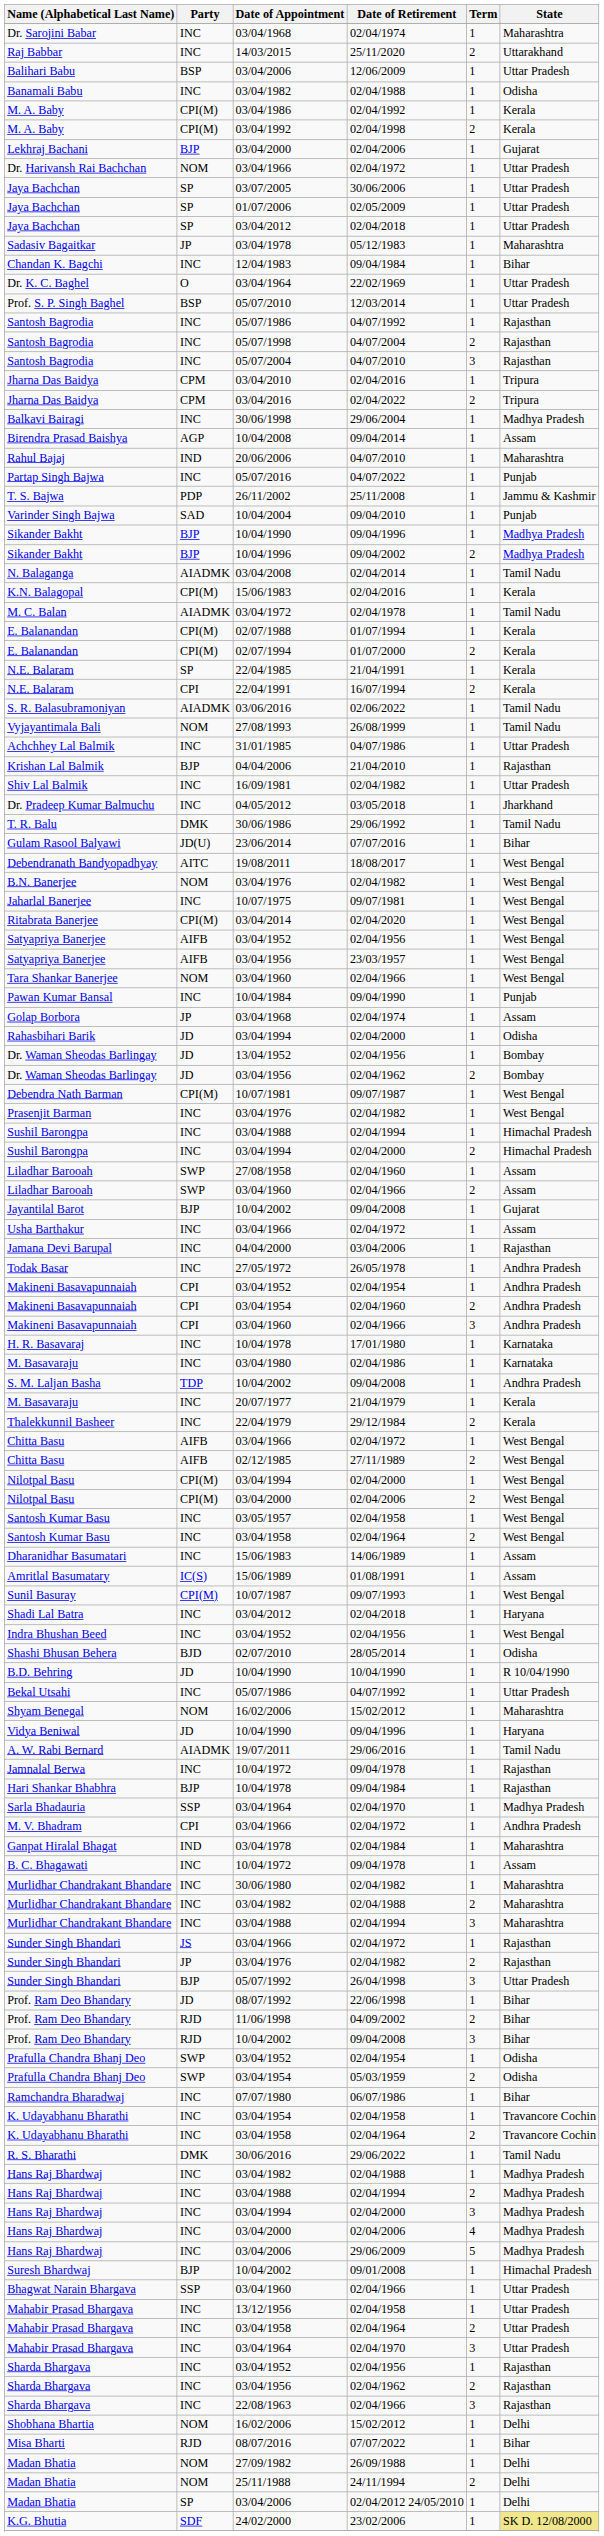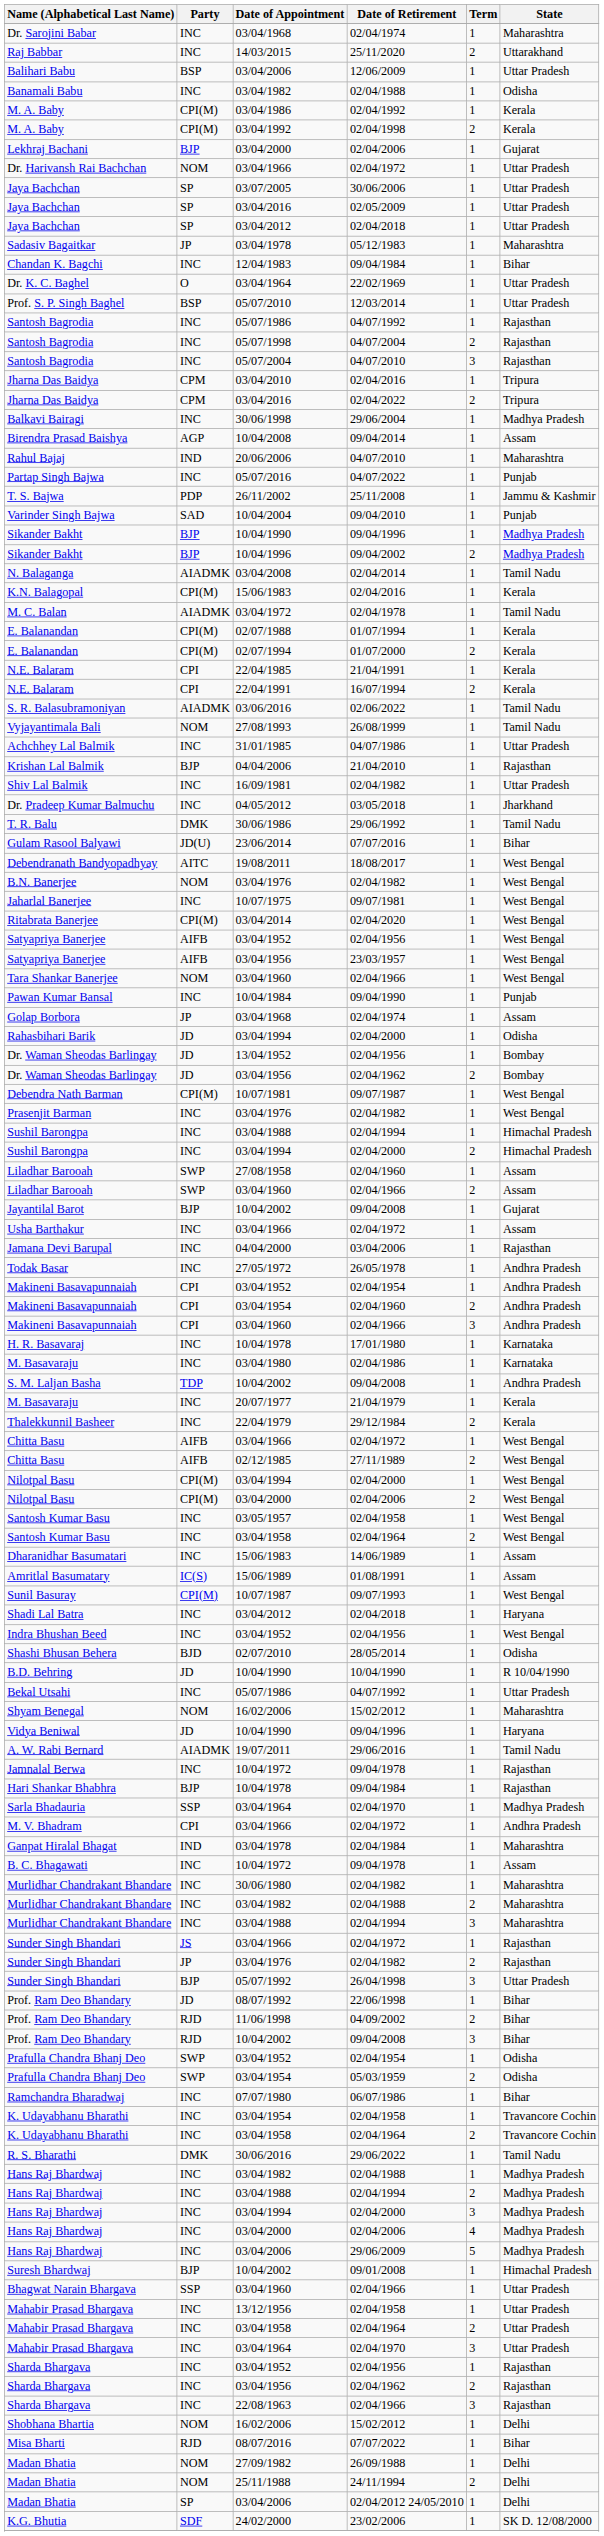Jaya Bachchan / 02/05/2009 | Date of Appointment: 01/07/2006 -> 03/04/2016
N.E. Balaram / 21/04/1991 | Party: SP -> CPI
K.G. Bhutia | State: khaki background -> no background
